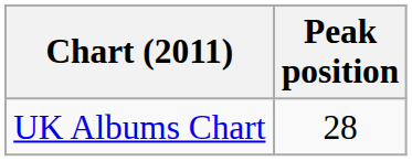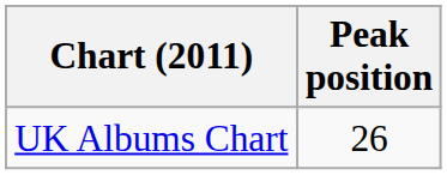UK Albums Chart | Peak position: 28 -> 26
